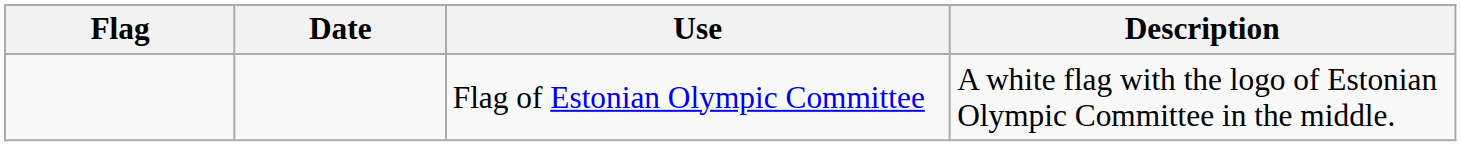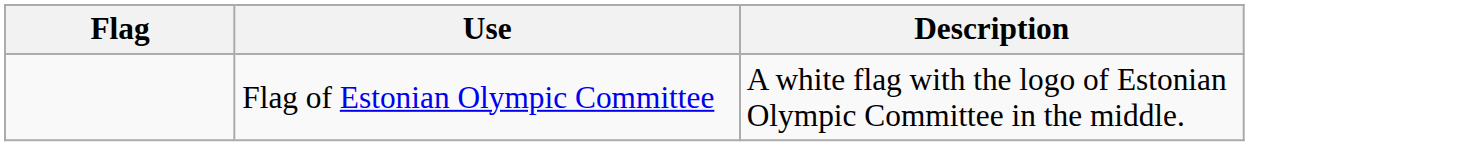- column: Date
